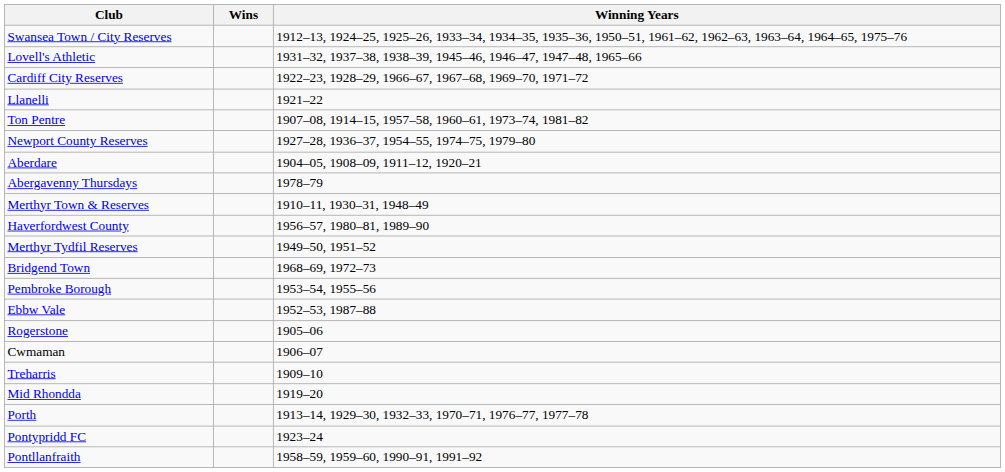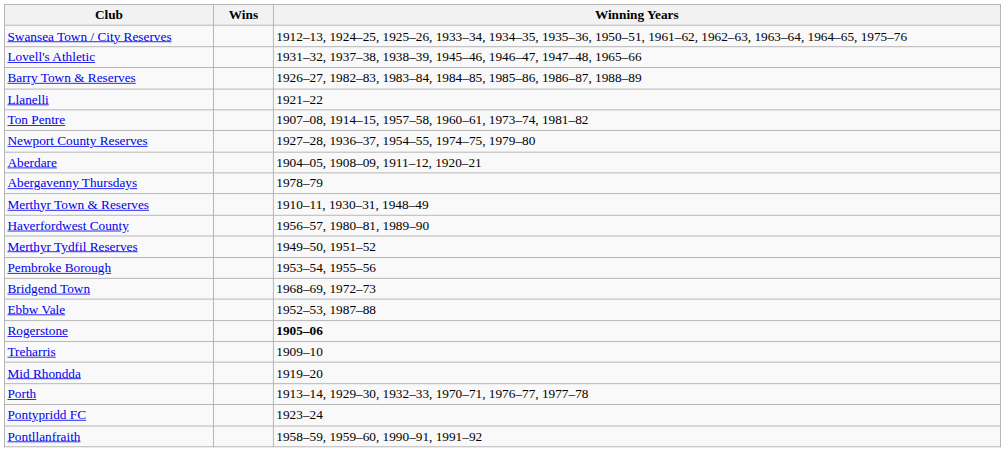+ row: Barry Town & Reserves | 1926–27, 1982–83, 1983–84, 1984–85, 1985–86, 1986–87, 1988–89
- row: Cardiff City Reserves | 1922–23, 1928–29, 1966–67, 1967–68, 1969–70, 1971–72
rows swapped: Pembroke Borough <-> Bridgend Town
Rogerstone | Winning Years: normal -> bold
- row: Cwmaman | 1906–07
